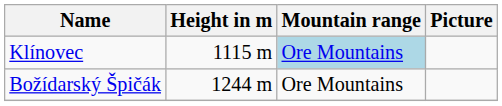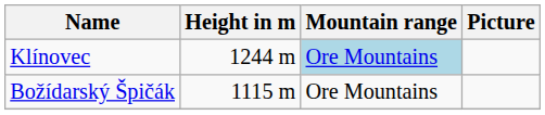Klínovec | Height in m: 1115 m -> 1244 m
Božídarský Špičák | Height in m: 1244 m -> 1115 m
